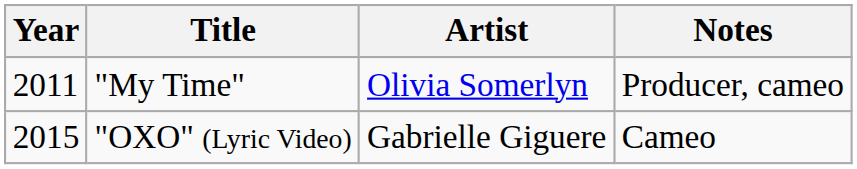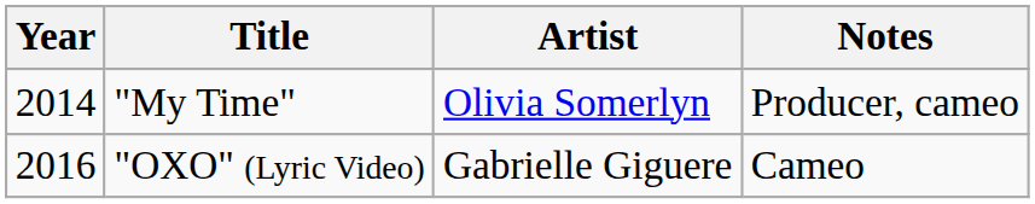"My Time" | Year: 2011 -> 2014
"OXO" (Lyric Video) | Year: 2015 -> 2016
